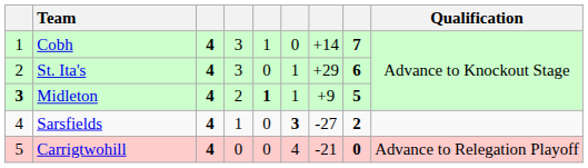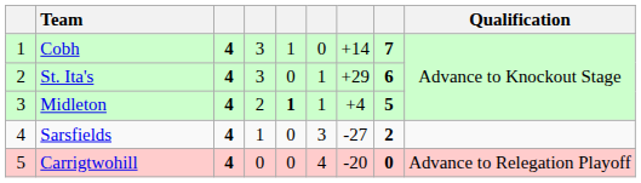Midleton | column 1: bold -> normal
Midleton | column 7: +9 -> +4
Sarsfields | column 6: bold -> normal
Carrigtwohill | column 7: -21 -> -20
